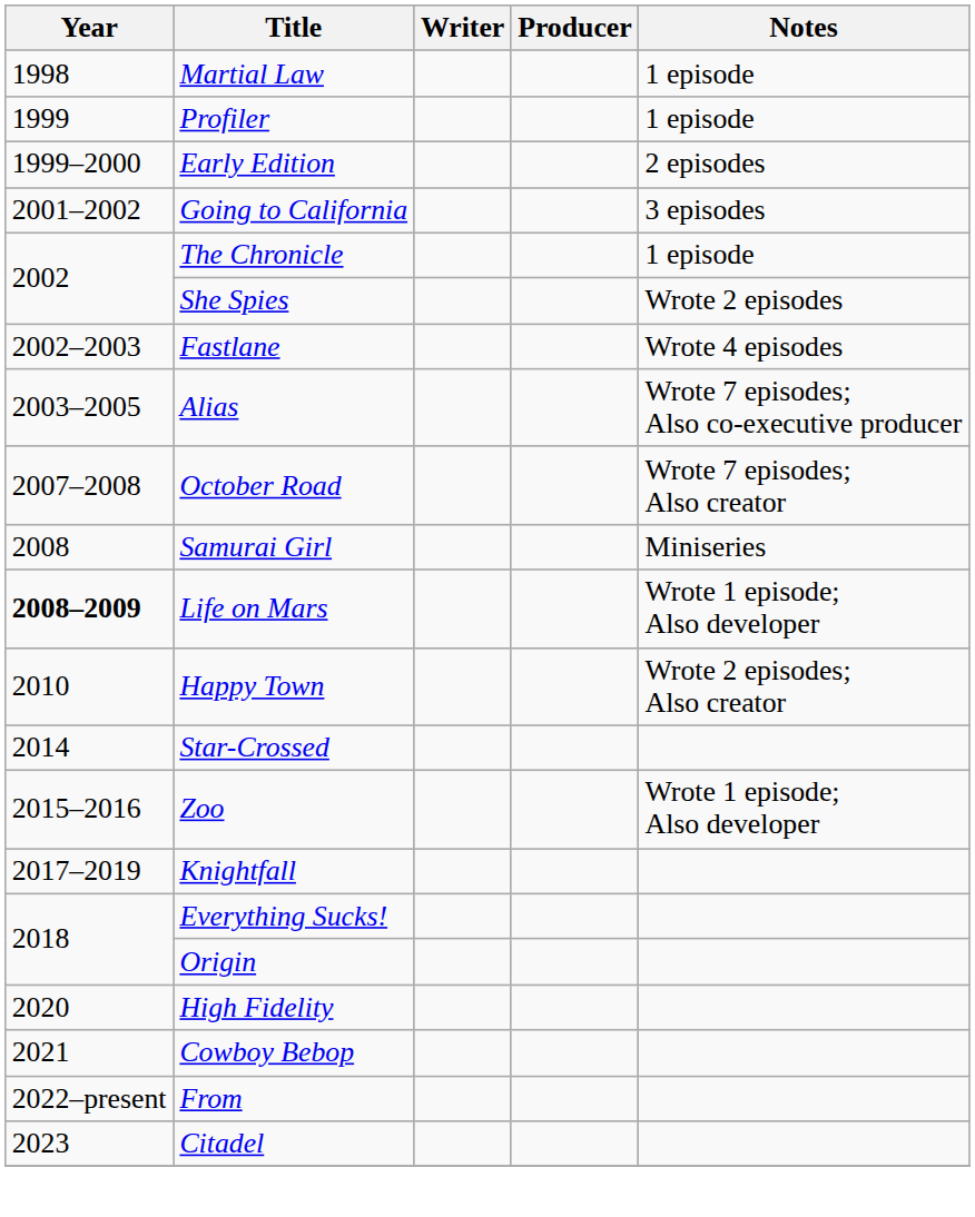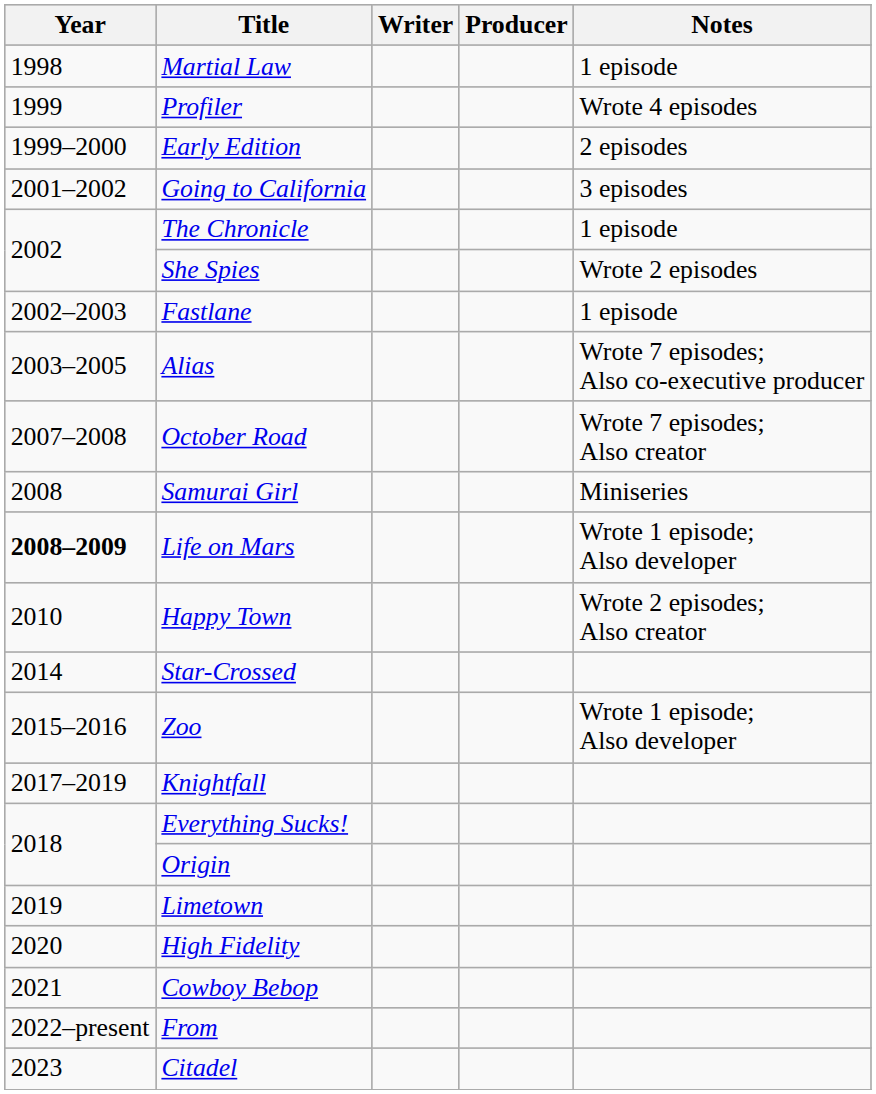Profiler | Notes: 1 episode -> Wrote 4 episodes
Fastlane | Notes: Wrote 4 episodes -> 1 episode
+ row: 2019 | Limetown
